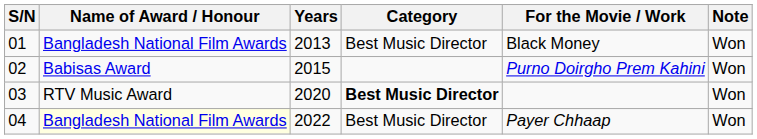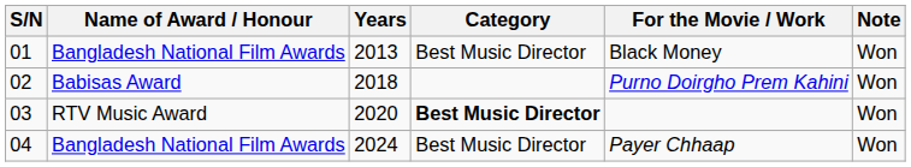02 | Years: 2015 -> 2018
04 | Name of Award / Honour: lightyellow background -> no background
04 | Years: 2022 -> 2024
